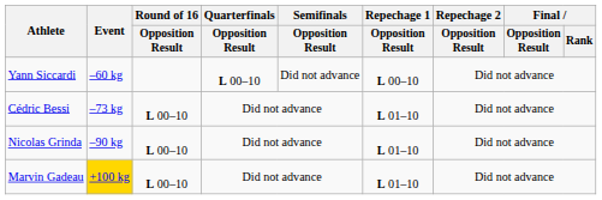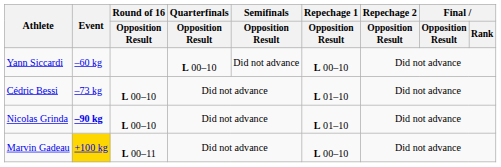Nicolas Grinda | Event: normal -> bold
Marvin Gadeau | Round of 16 / Opposition Result: L 00–10 -> L 00–11
Marvin Gadeau | Repechage 1 / Opposition Result: L 01–10 -> L 00–10
